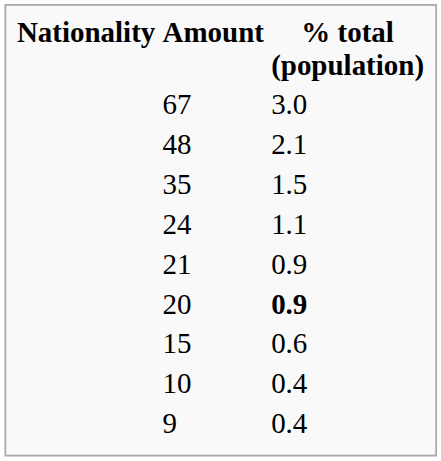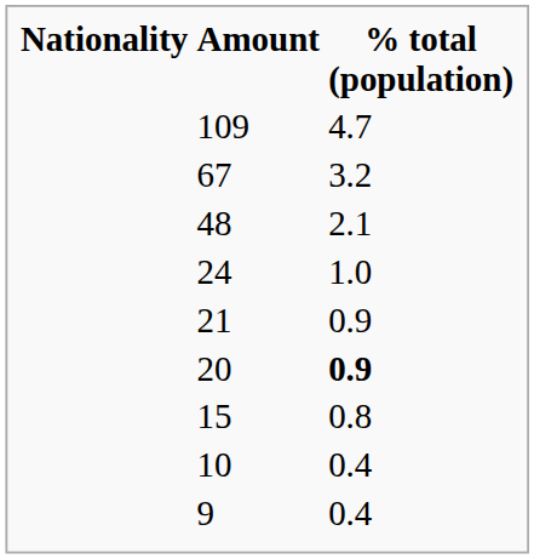+ row: 109 | 4.7
67 | % total (population): 3.0 -> 3.2
- row: 35 | 1.5
24 | % total (population): 1.1 -> 1.0
15 | % total (population): 0.6 -> 0.8
